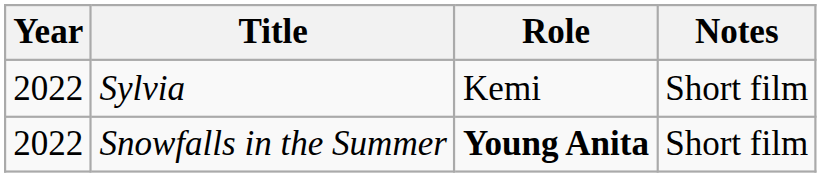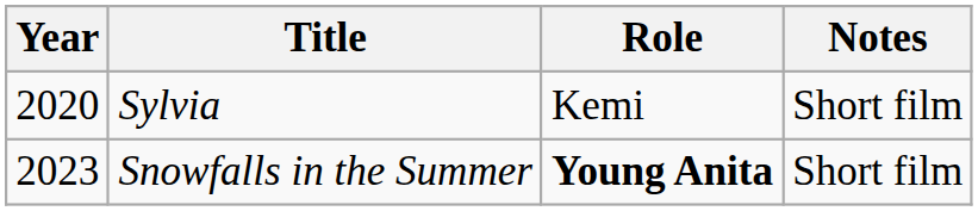Sylvia | Year: 2022 -> 2020
Snowfalls in the Summer | Year: 2022 -> 2023
